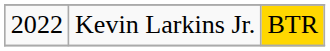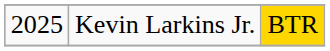Kevin Larkins Jr. | column 1: 2022 -> 2025
